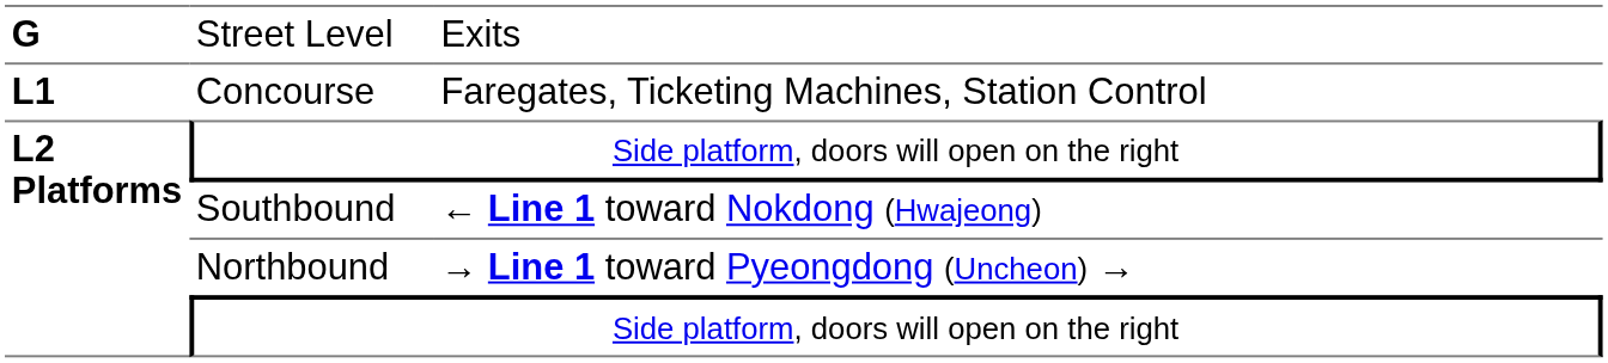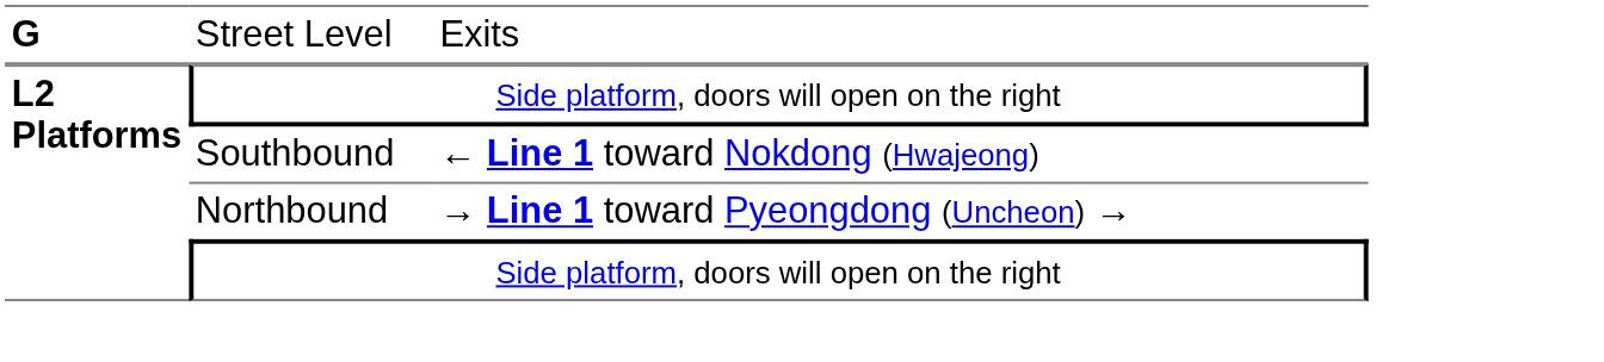- row: L1 | Concourse | Faregates, Ticketing Machines, Station Control
